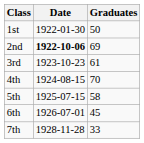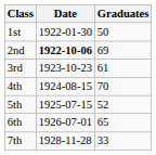5th | Graduates: 58 -> 52
6th | Graduates: 45 -> 65
